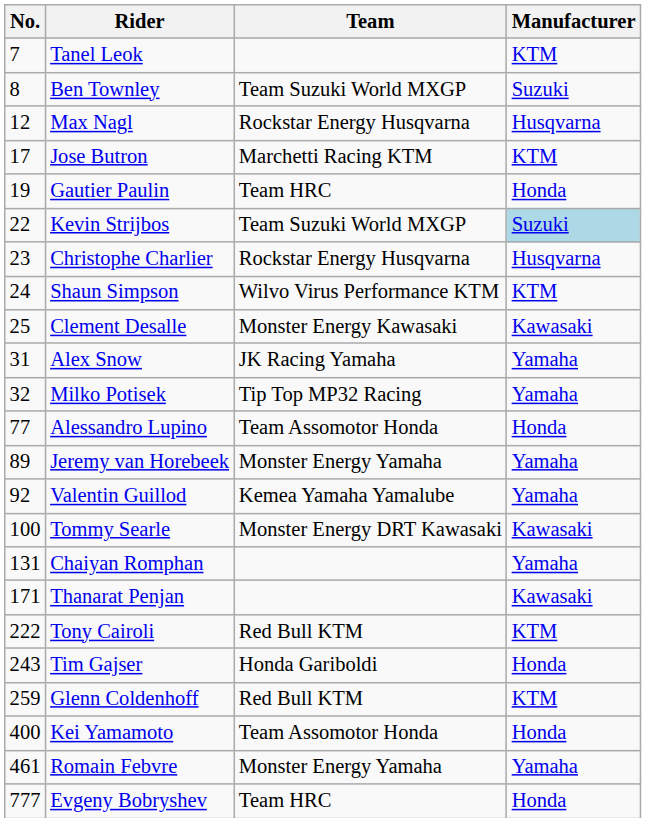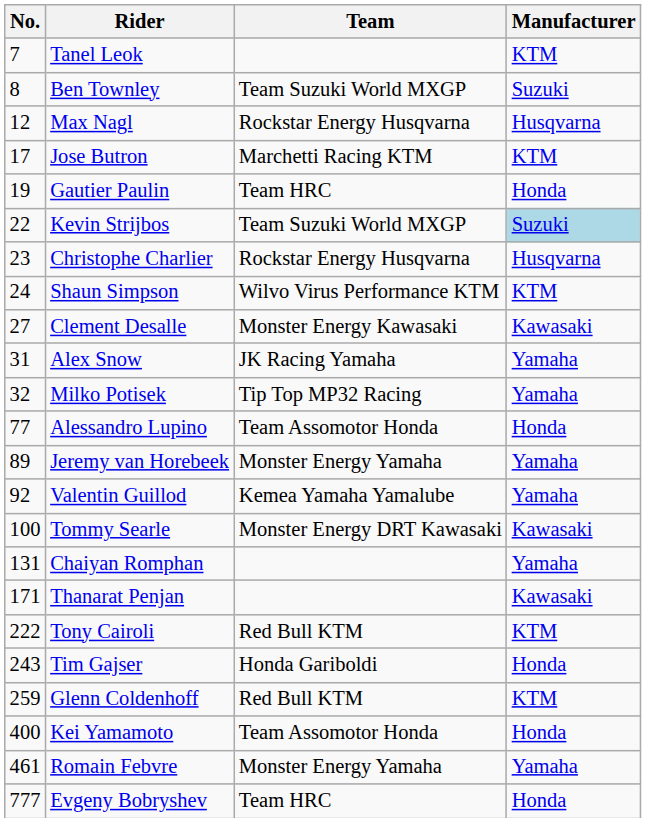Clement Desalle | No.: 25 -> 27
